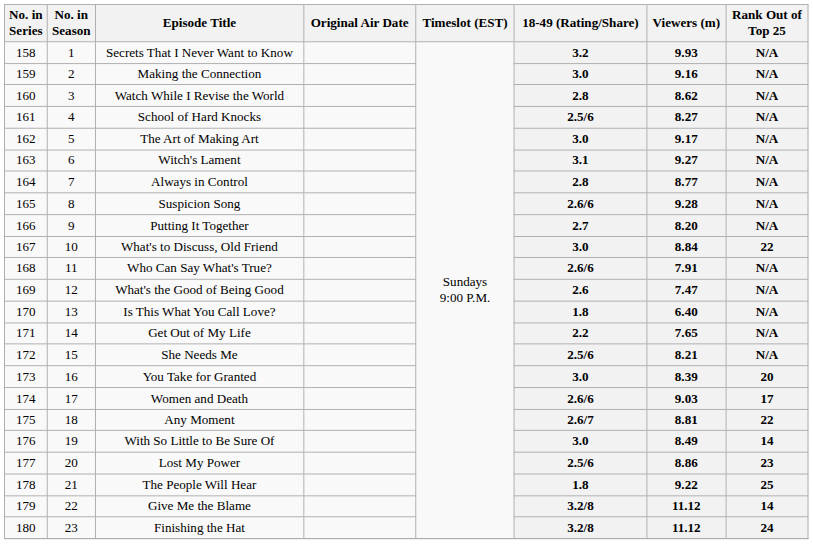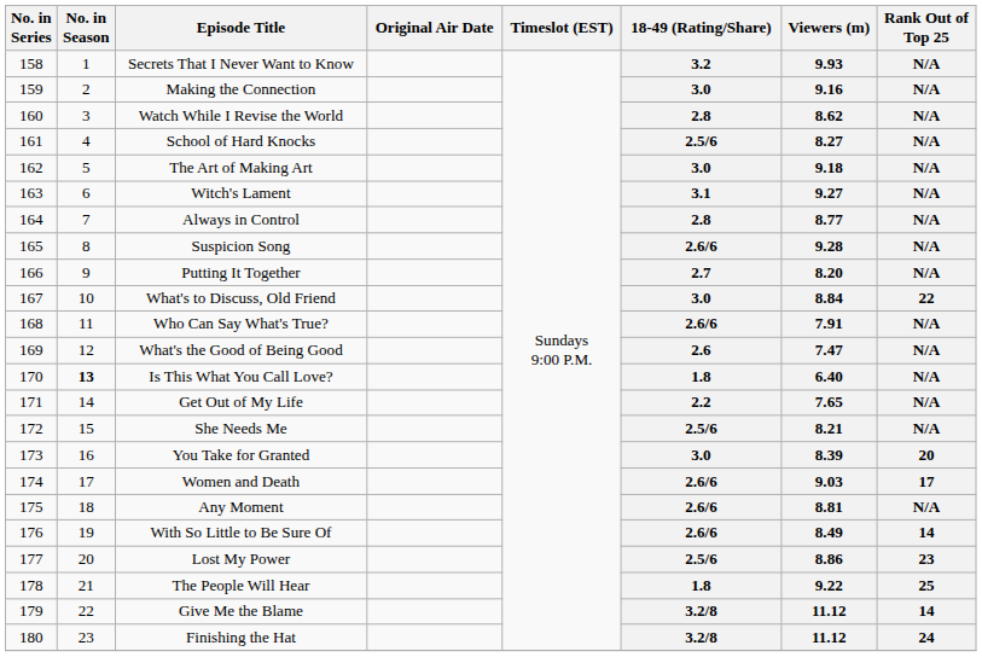The Art of Making Art | Viewers (m): 9.17 -> 9.18
Is This What You Call Love? | No. in Season: normal -> bold
Any Moment | 18-49 (Rating/Share): 2.6/7 -> 2.6/6
Any Moment | Rank Out of Top 25: 22 -> N/A
With So Little to Be Sure Of | 18-49 (Rating/Share): 3.0 -> 2.6/6
